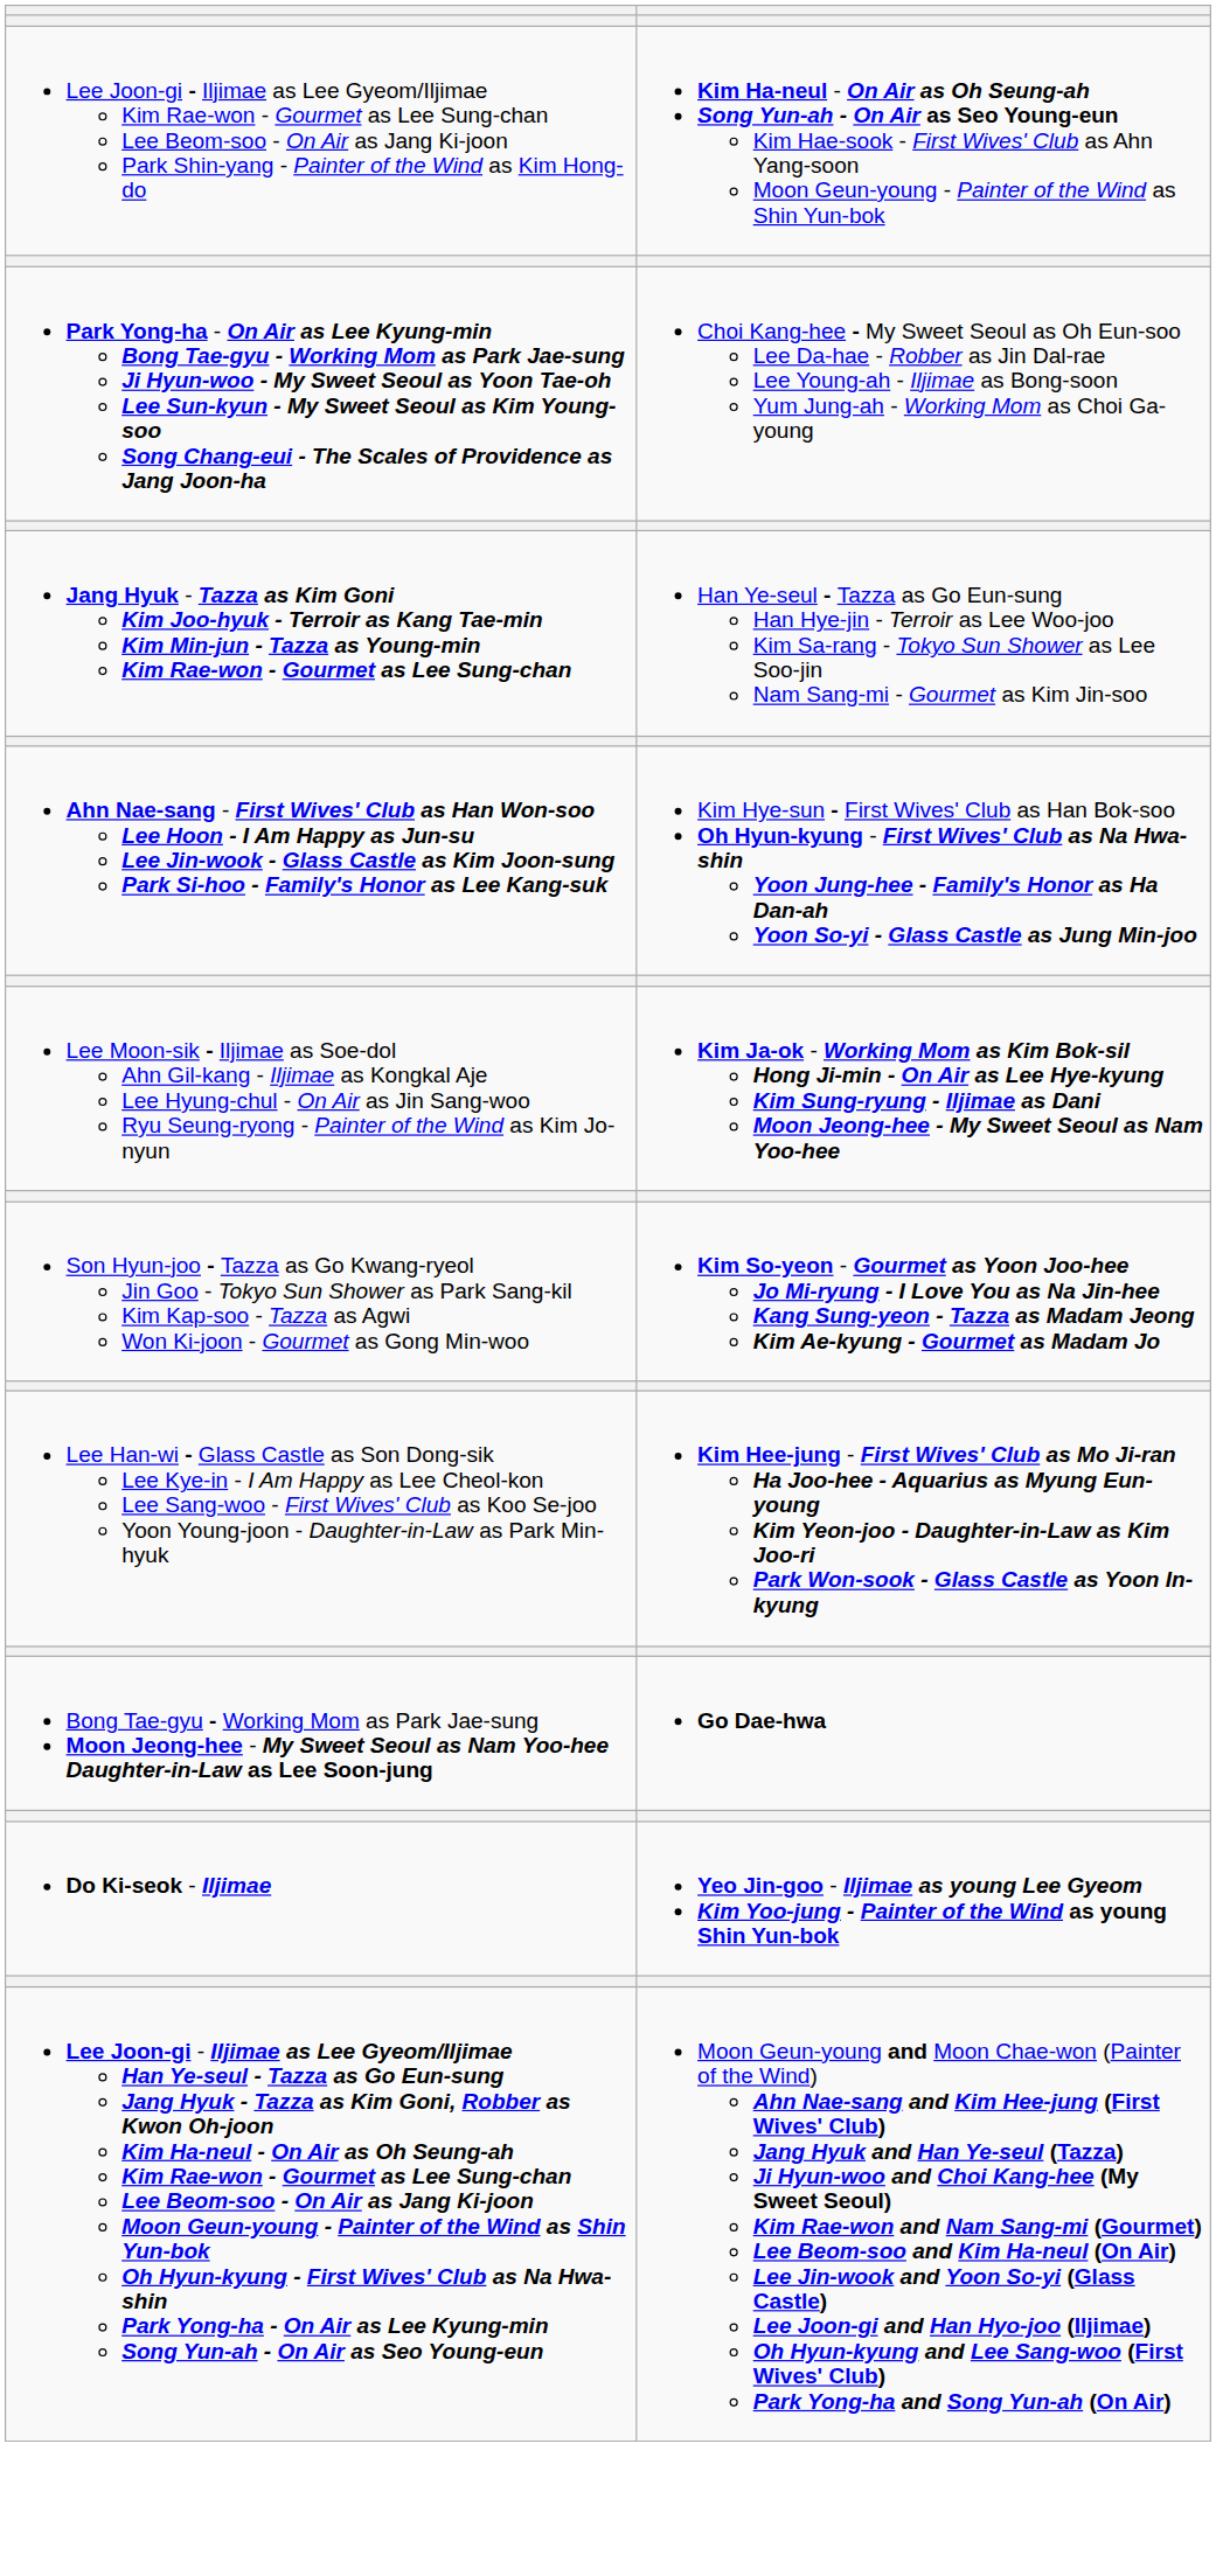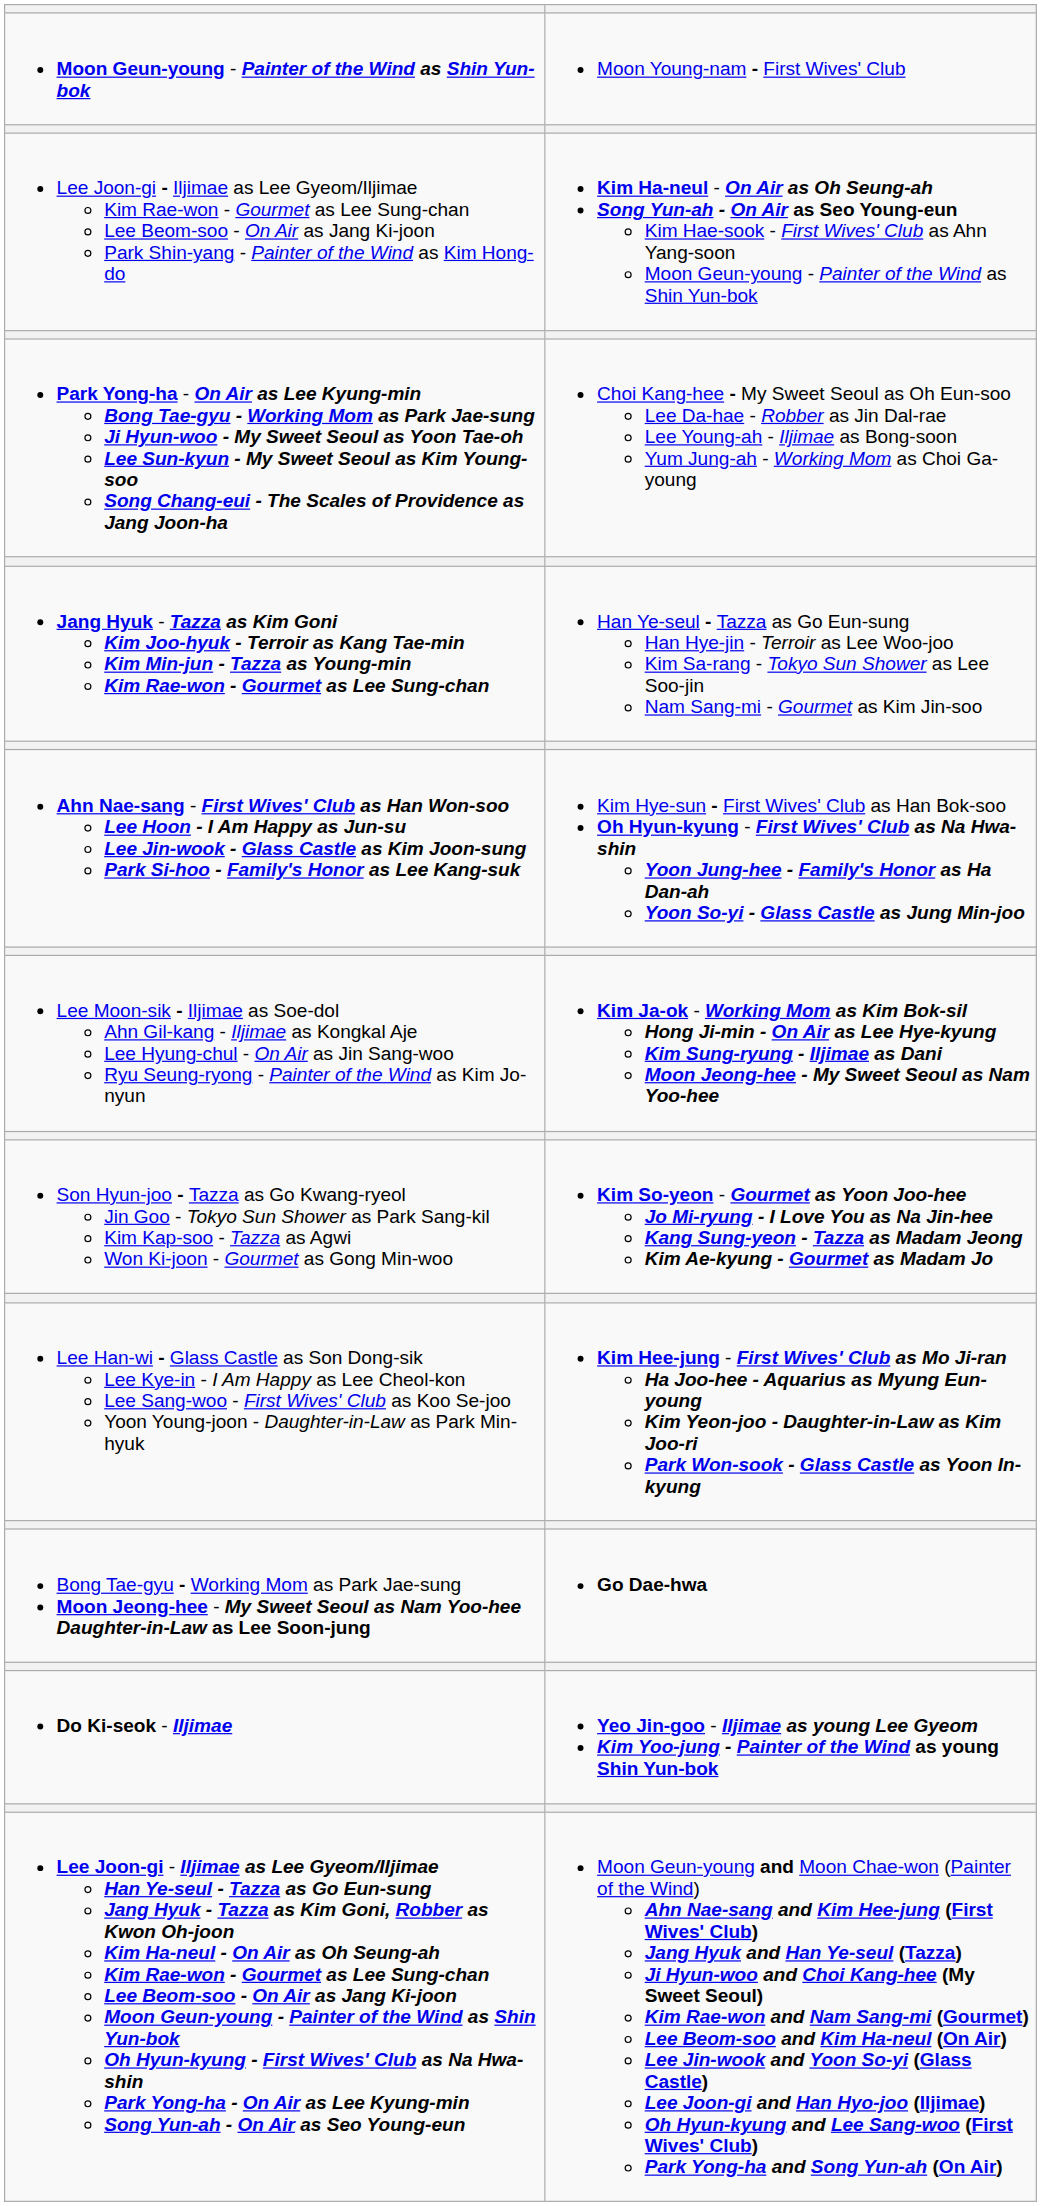+ row: Moon Geun-young - Painter of the Wind as Shin Yun-bok | Moon Young-nam - First Wives' Club
